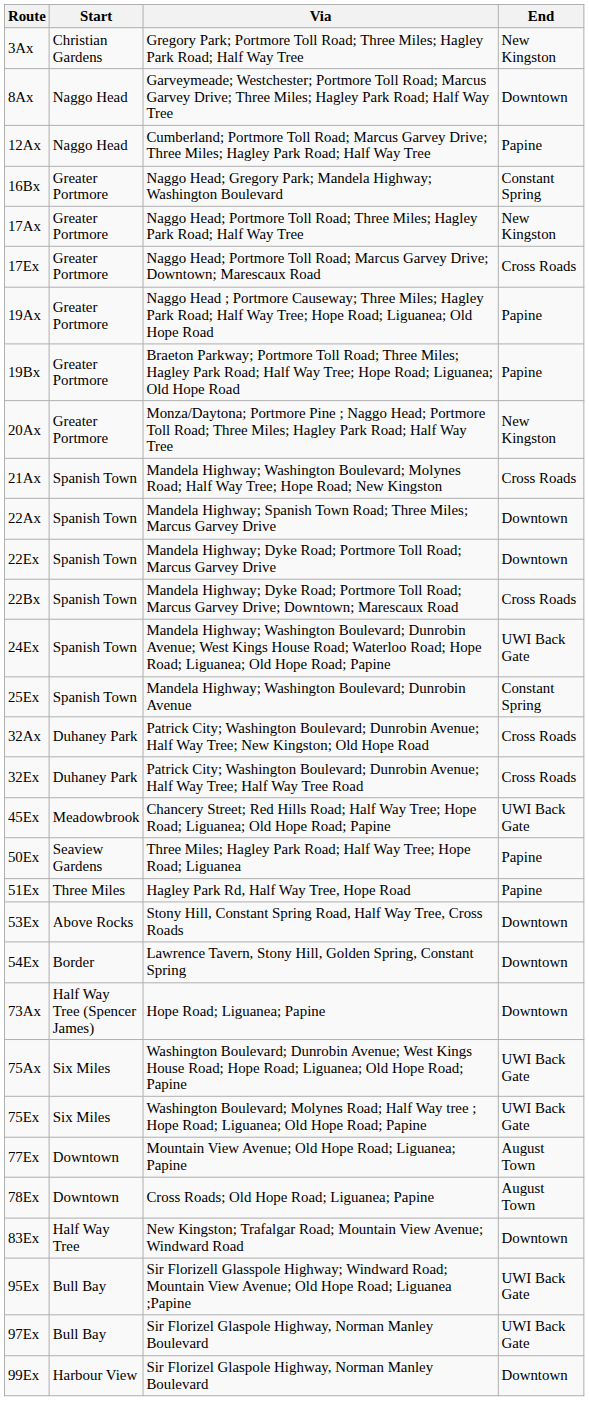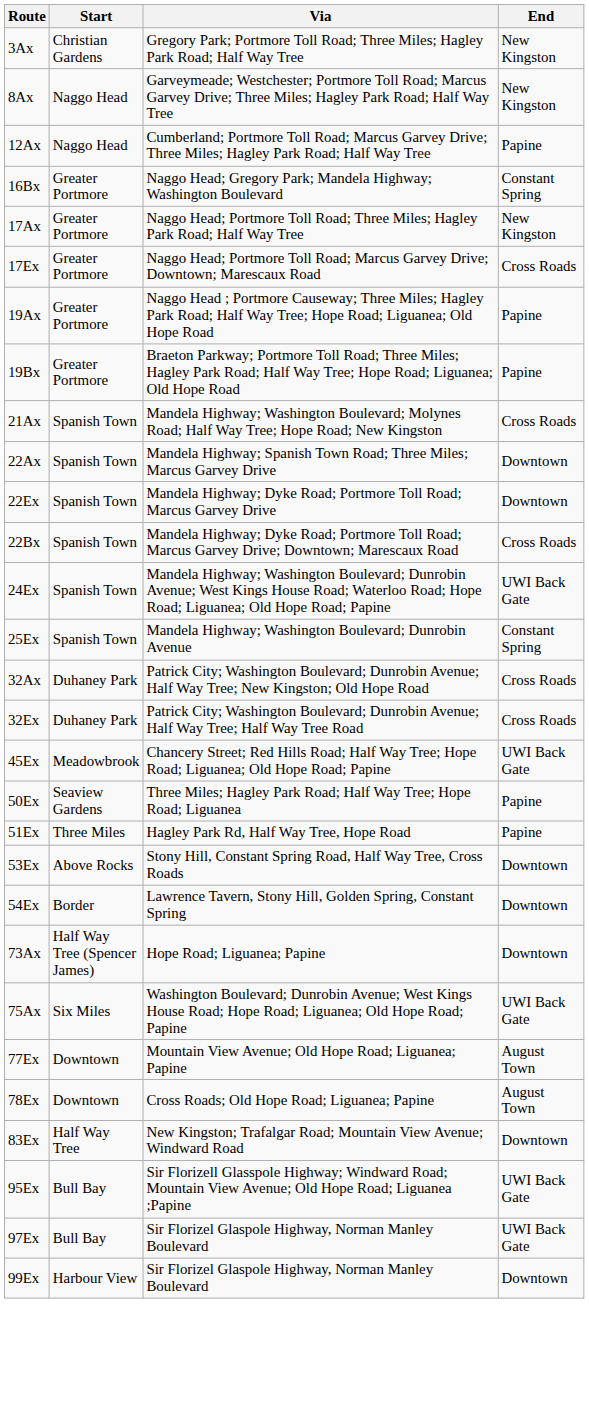8Ax | End: Downtown -> New Kingston
- row: 20Ax | Greater Portmore | Monza/Daytona; Portmore Pine ; Naggo Head; Portmore Toll Road; Three Miles; Hagley Park Road; Half Way Tree | New Kingston
- row: 75Ex | Six Miles | Washington Boulevard; Molynes Road; Half Way tree ; Hope Road; Liguanea; Old Hope Road; Papine | UWI Back Gate
